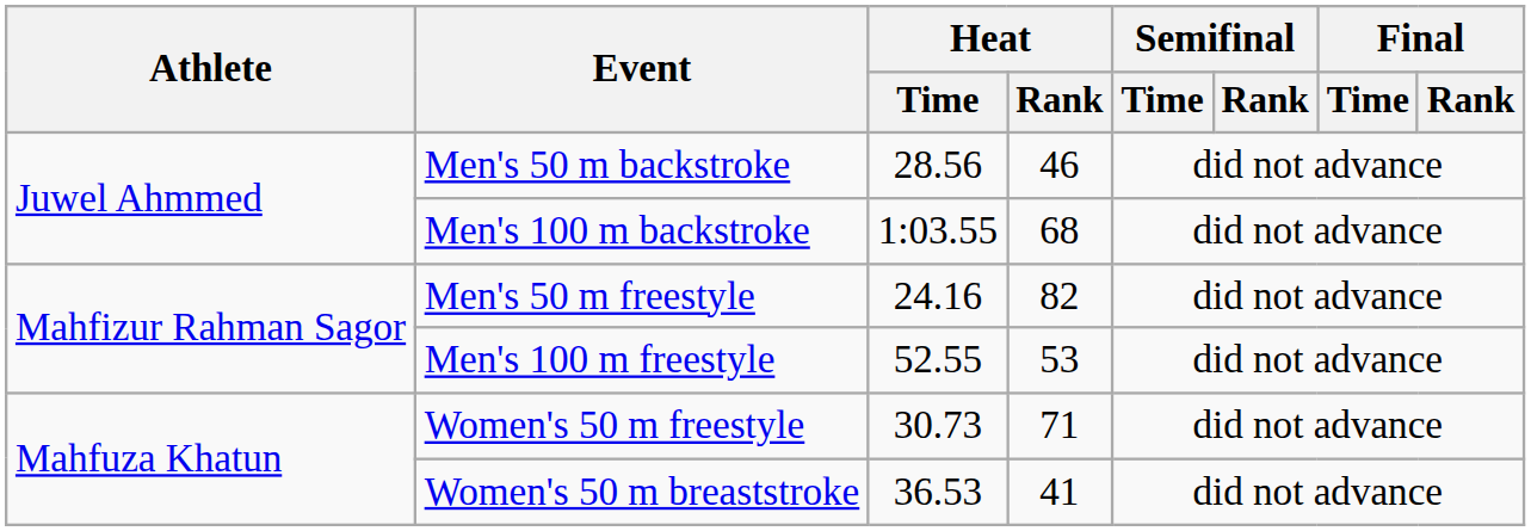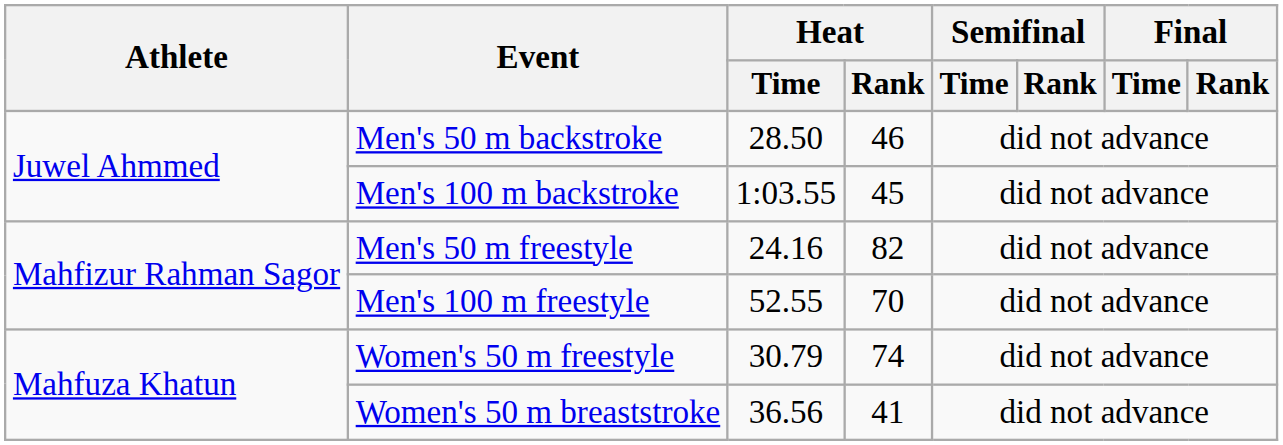Men's 50 m backstroke | Heat / Time: 28.56 -> 28.50
Men's 100 m backstroke | Heat / Rank: 68 -> 45
Men's 100 m freestyle | Heat / Rank: 53 -> 70
Women's 50 m freestyle | Heat / Time: 30.73 -> 30.79
Women's 50 m freestyle | Heat / Rank: 71 -> 74
Women's 50 m breaststroke | Heat / Time: 36.53 -> 36.56
